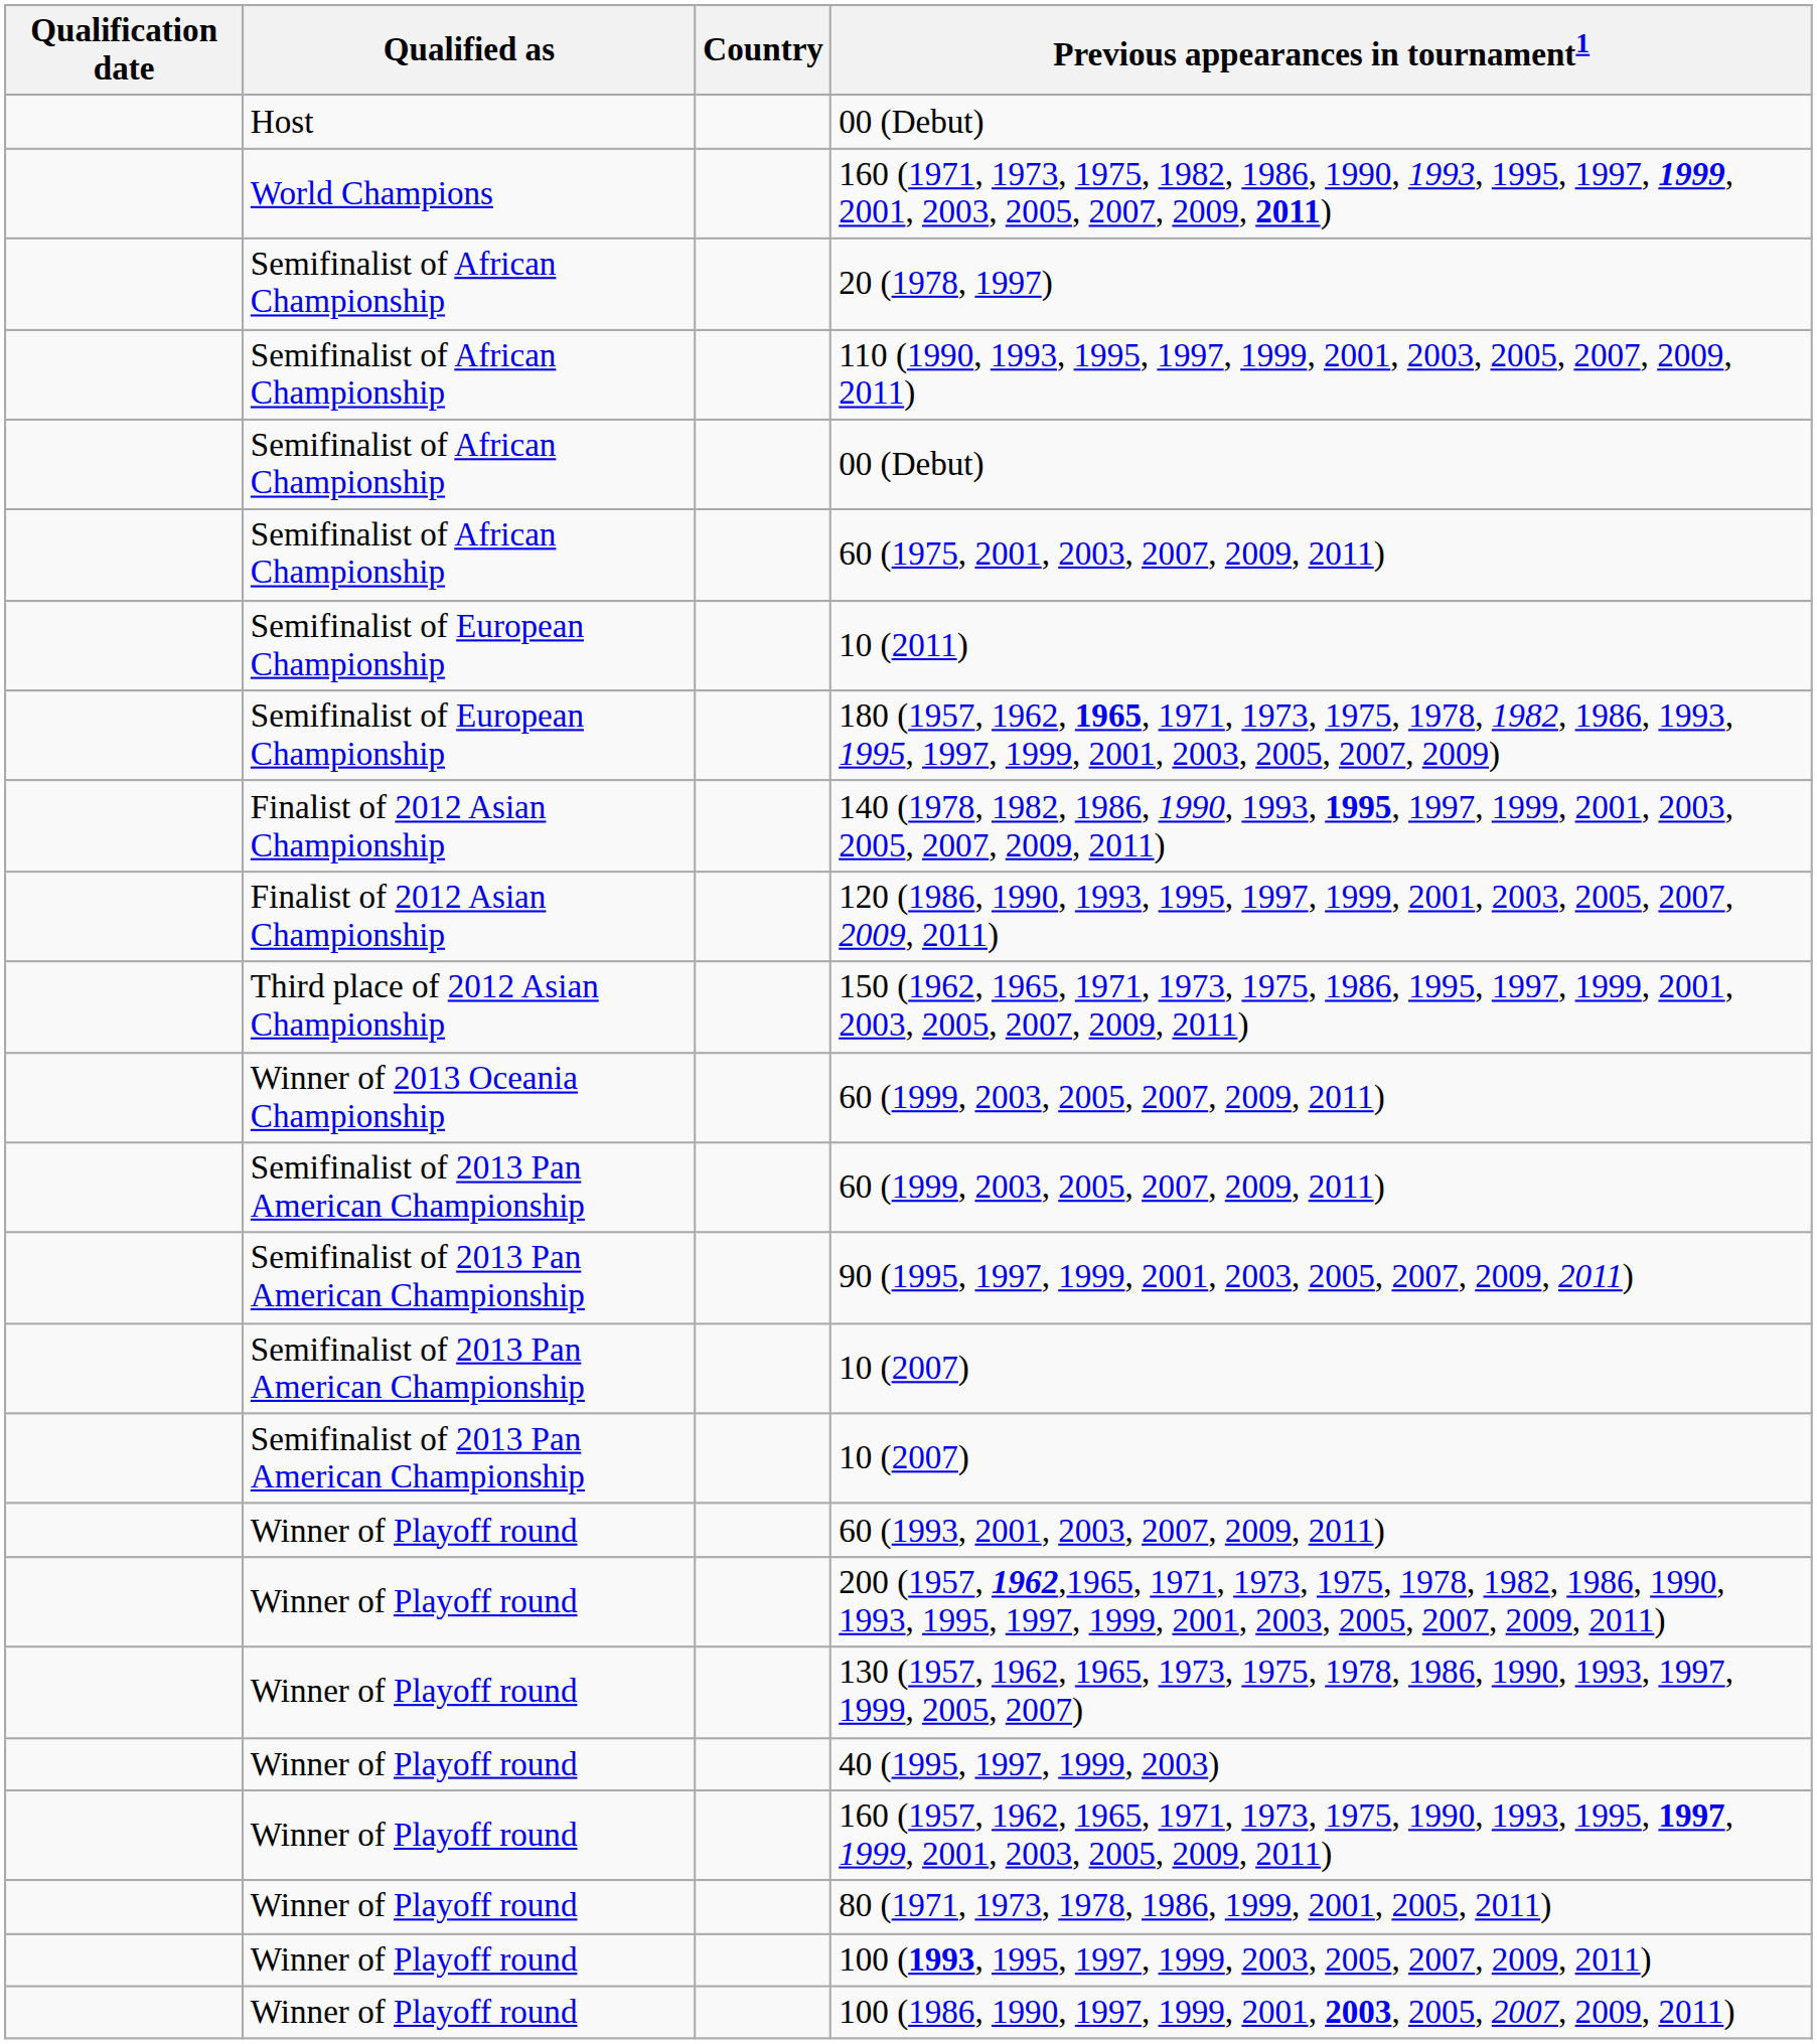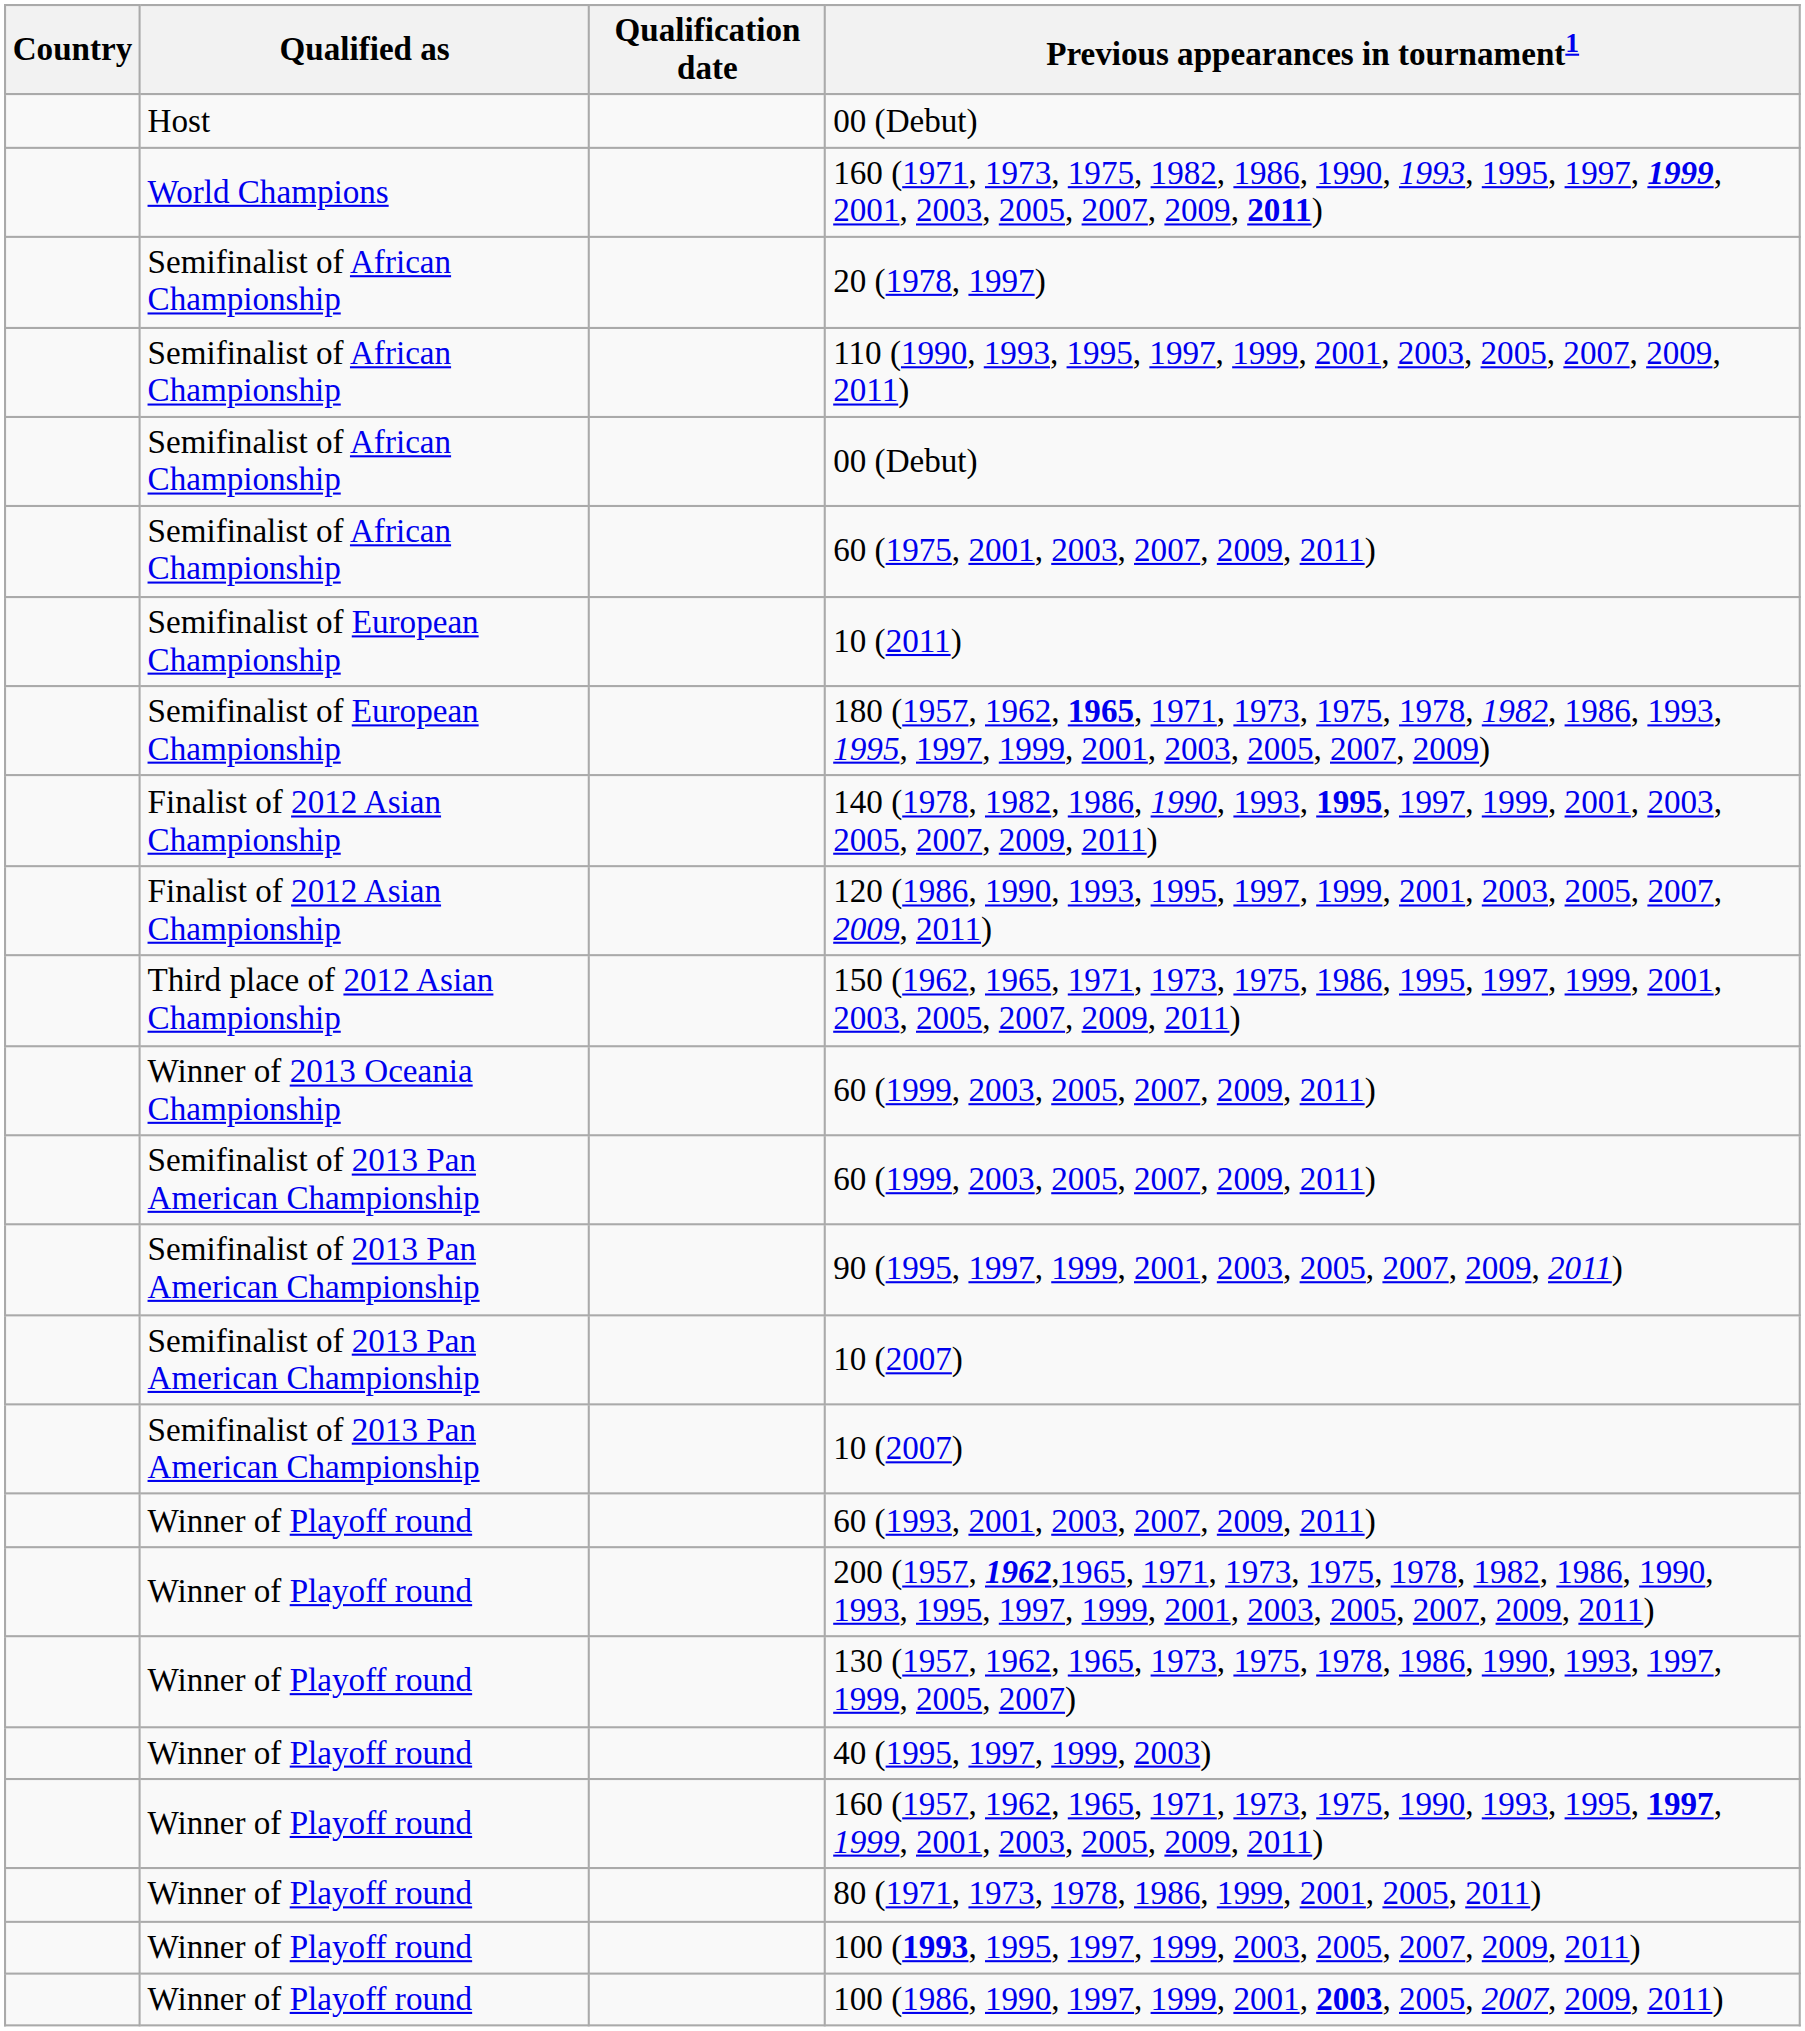columns swapped: Country <-> Qualification date
